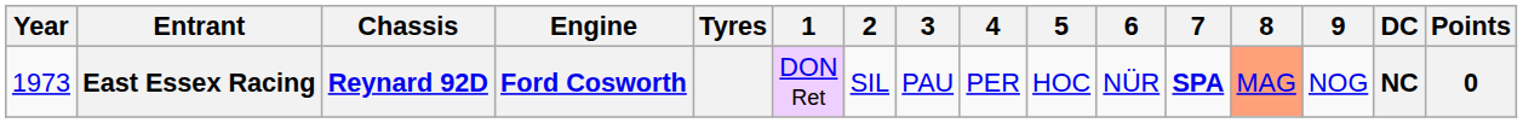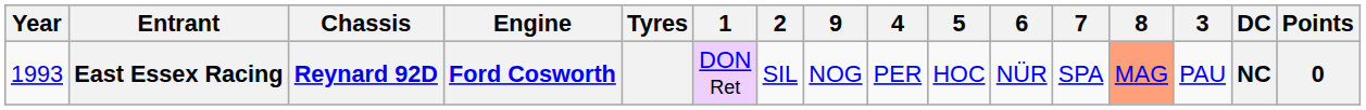columns swapped: 3 <-> 9
East Essex Racing | Year: 1973 -> 1993
East Essex Racing | 7: bold -> normal
